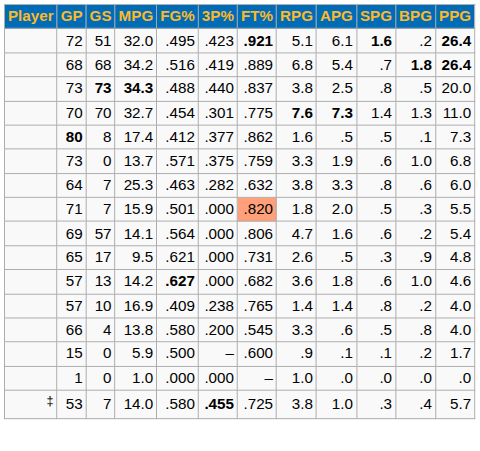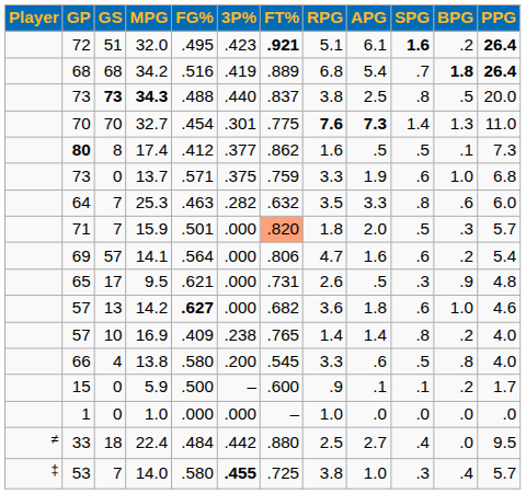25.3 | RPG: 3.8 -> 3.5
15.9 | PPG: 5.5 -> 5.7
+ row: ≠ | 33 | 18 | 22.4 | .484 | .442 | .880 | 2.5 | 2.7 | .4 | .0 | 9.5
